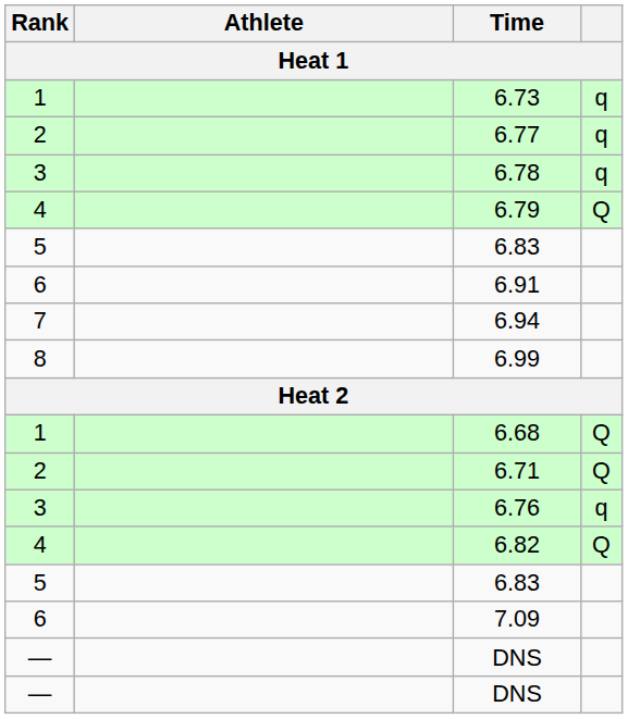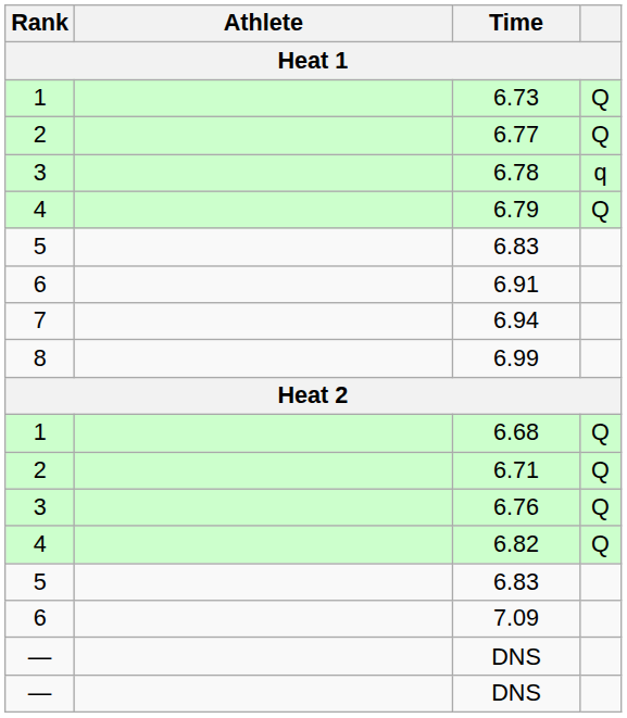6.73 | column 4: q -> Q
6.77 | column 4: q -> Q
6.76 | column 4: q -> Q
